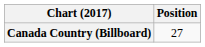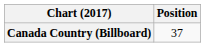Canada Country (Billboard) | Position: 27 -> 37
